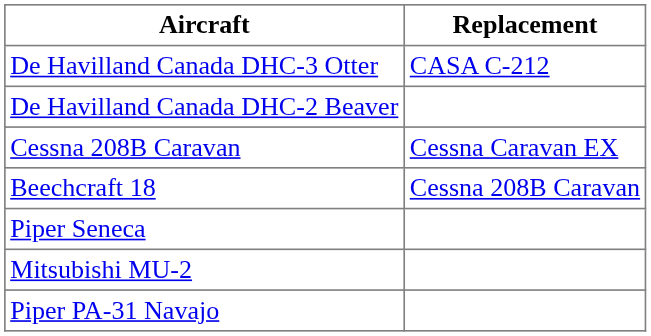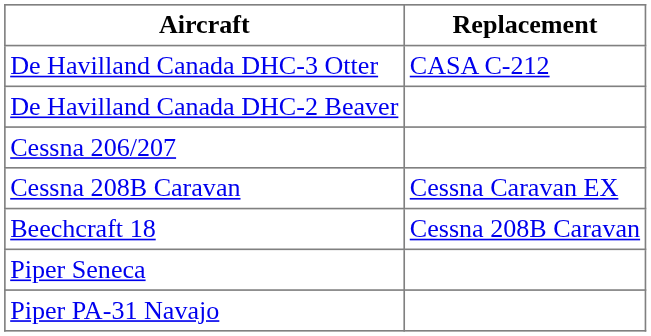+ row: Cessna 206/207
- row: Mitsubishi MU-2
